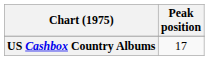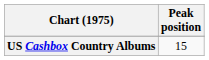US Cashbox Country Albums | Peak position: 17 -> 15
